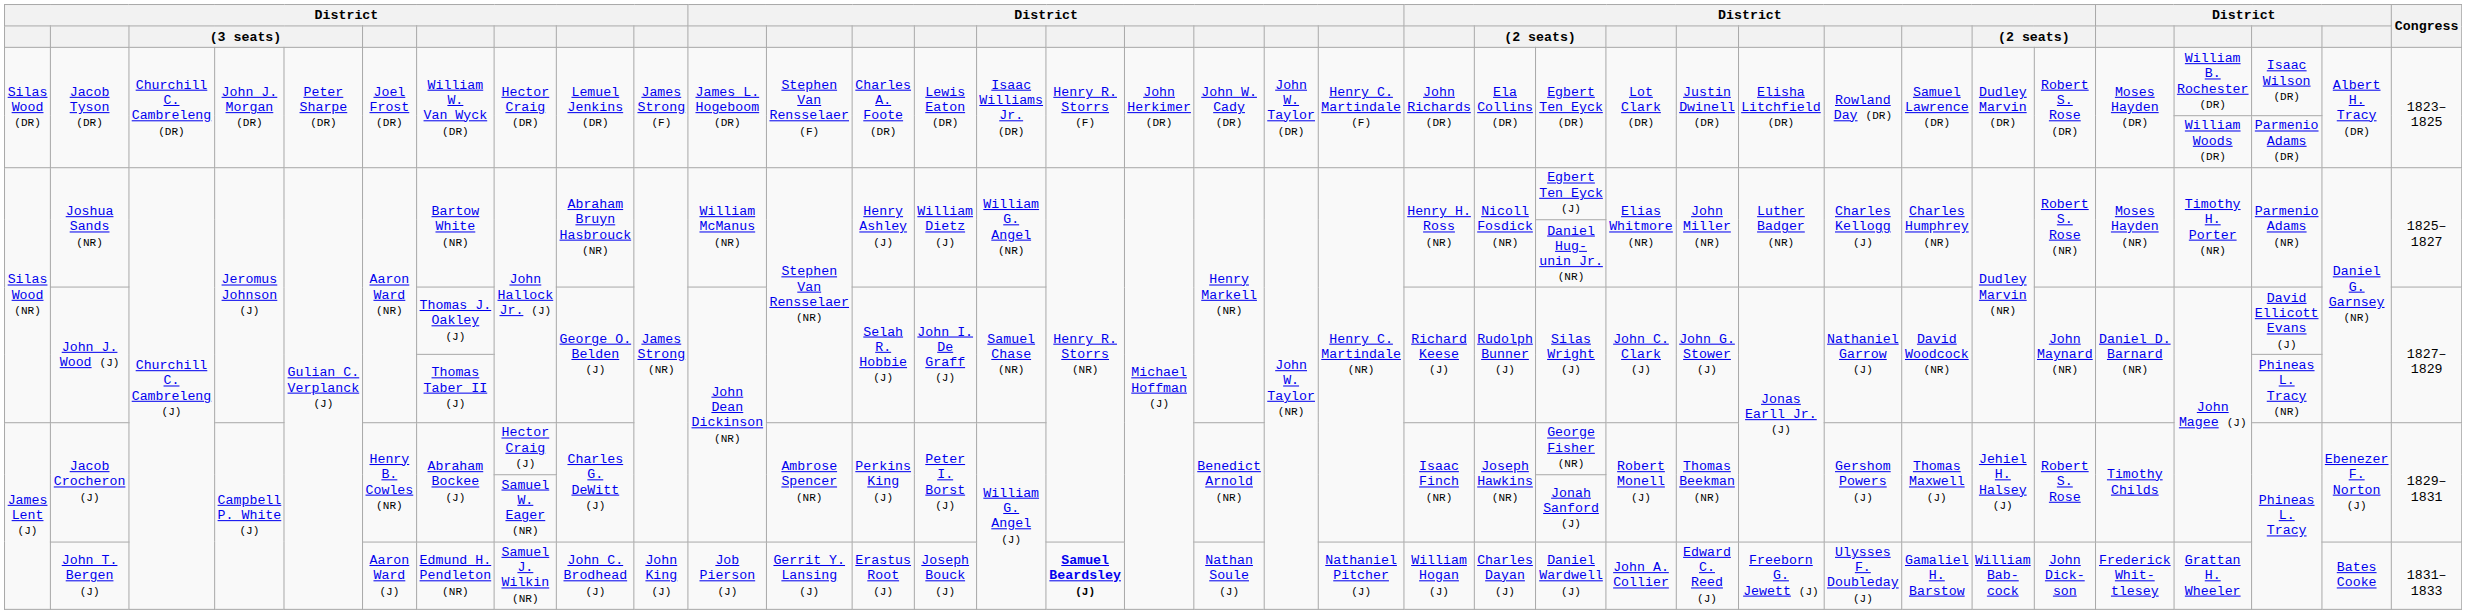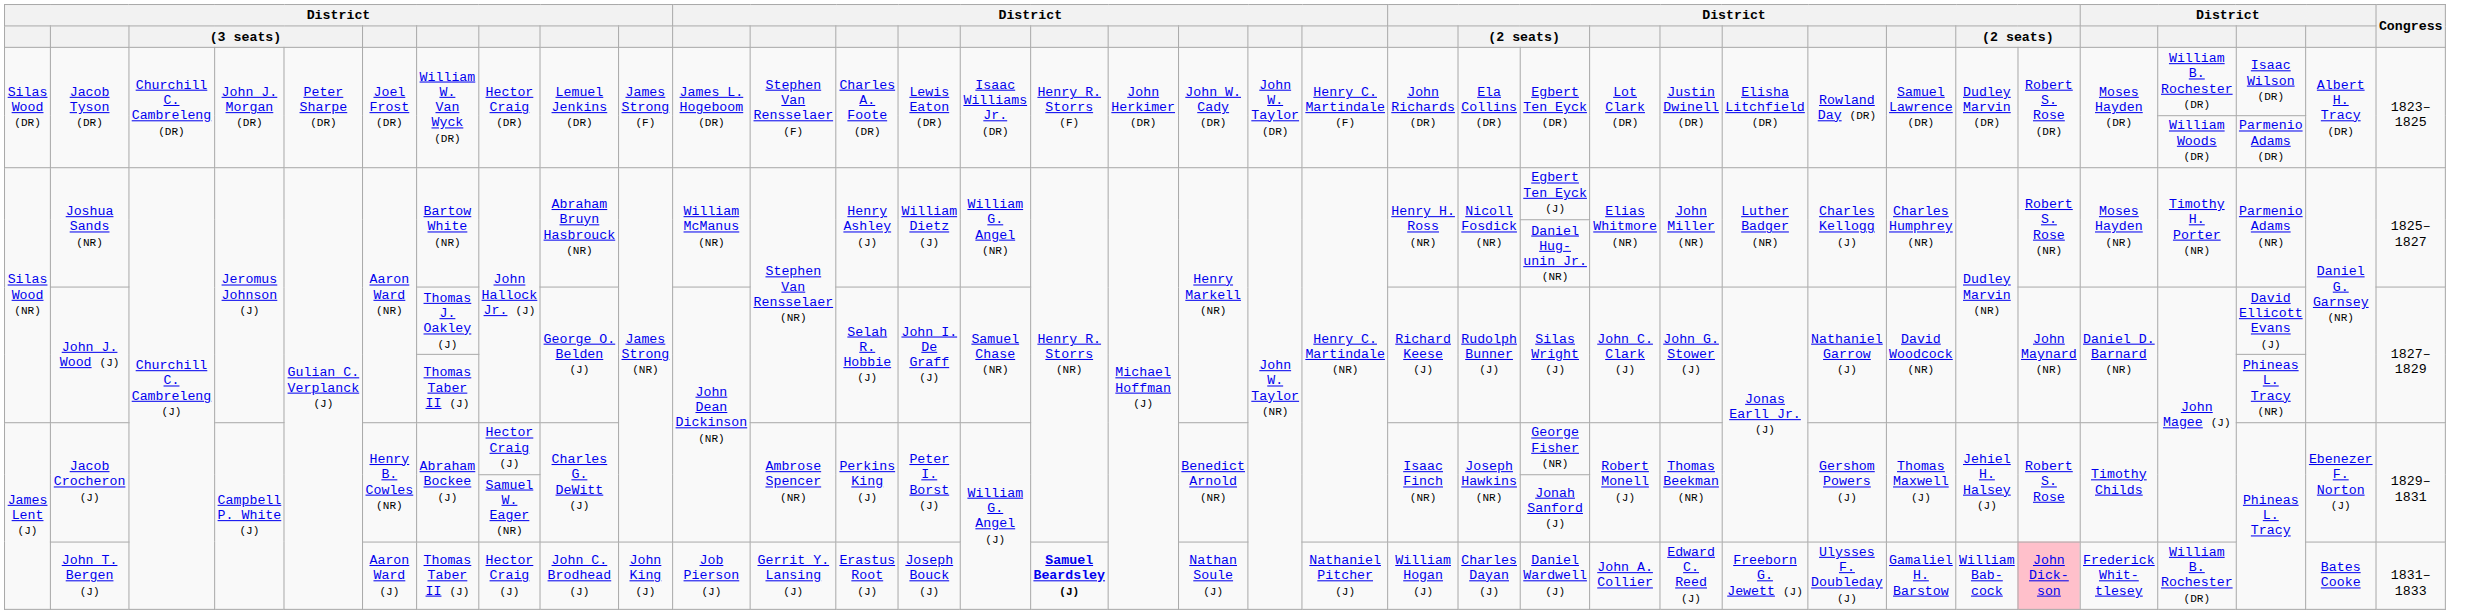John T. Bergen (J) | column 7: Edmund H. Pendleton (NR) -> Thomas Taber II (J)
John T. Bergen (J) | column 8: Samuel J. Wilkin (NR) -> Hector Craig (J)
John T. Bergen (J) | column 30: no background -> pink background
John T. Bergen (J) | column 32: Grattan H. Wheeler -> William B. Rochester (DR)
